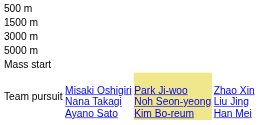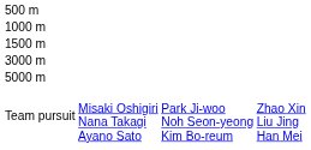+ row: 1000 m
- row: Mass start
Team pursuit | column 3: khaki background -> no background
